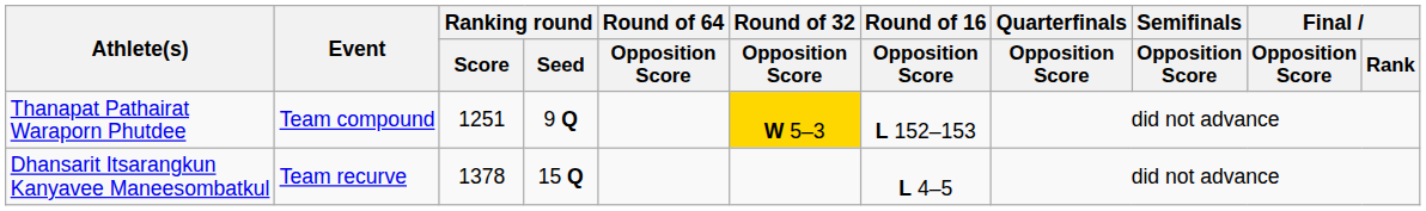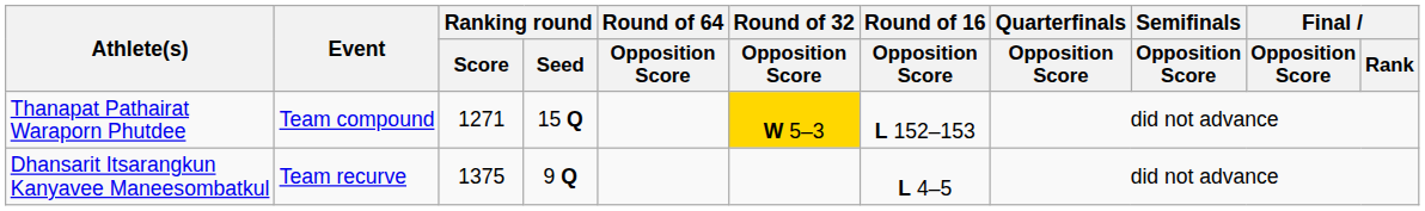Thanapat Pathairat Waraporn Phutdee | Ranking round / Score: 1251 -> 1271
Thanapat Pathairat Waraporn Phutdee | Ranking round / Seed: 9 Q -> 15 Q
Dhansarit Itsarangkun Kanyavee Maneesombatkul | Ranking round / Score: 1378 -> 1375
Dhansarit Itsarangkun Kanyavee Maneesombatkul | Ranking round / Seed: 15 Q -> 9 Q
